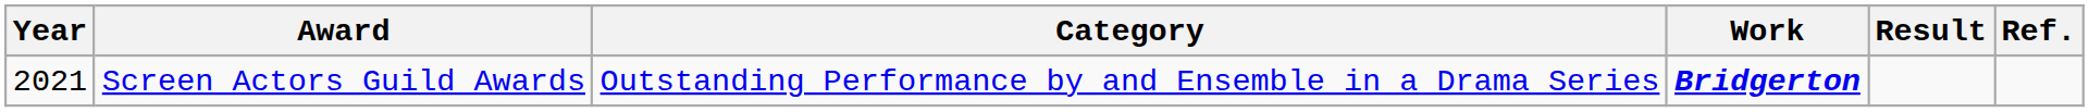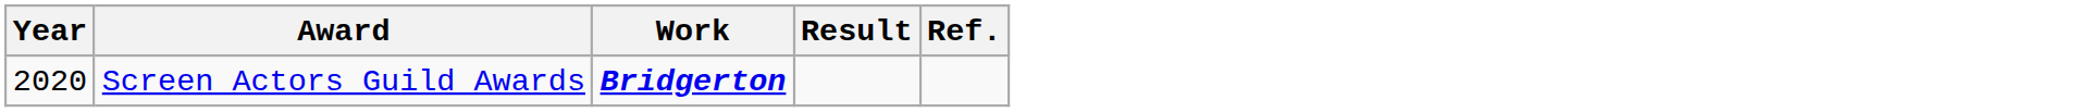- column: Category | Outstanding Performance by and Ensemble in a Drama Series
Screen Actors Guild Awards | Year: 2021 -> 2020
